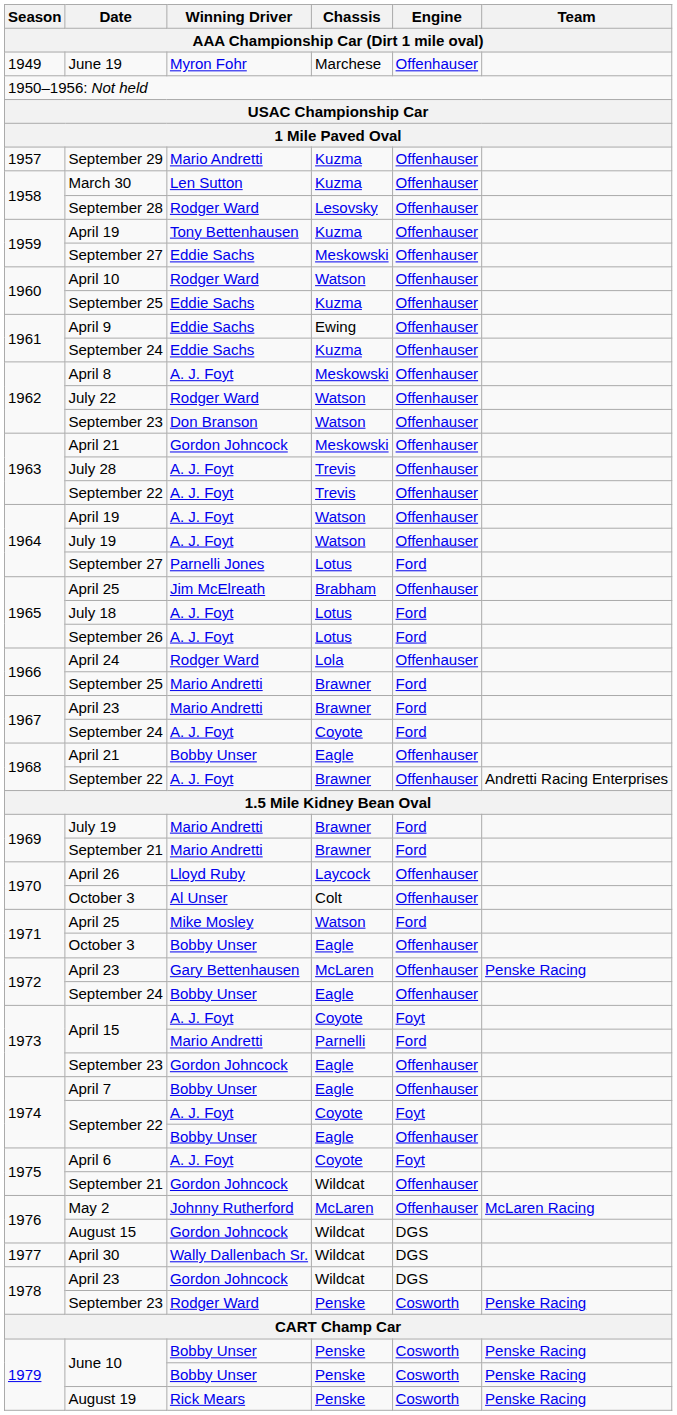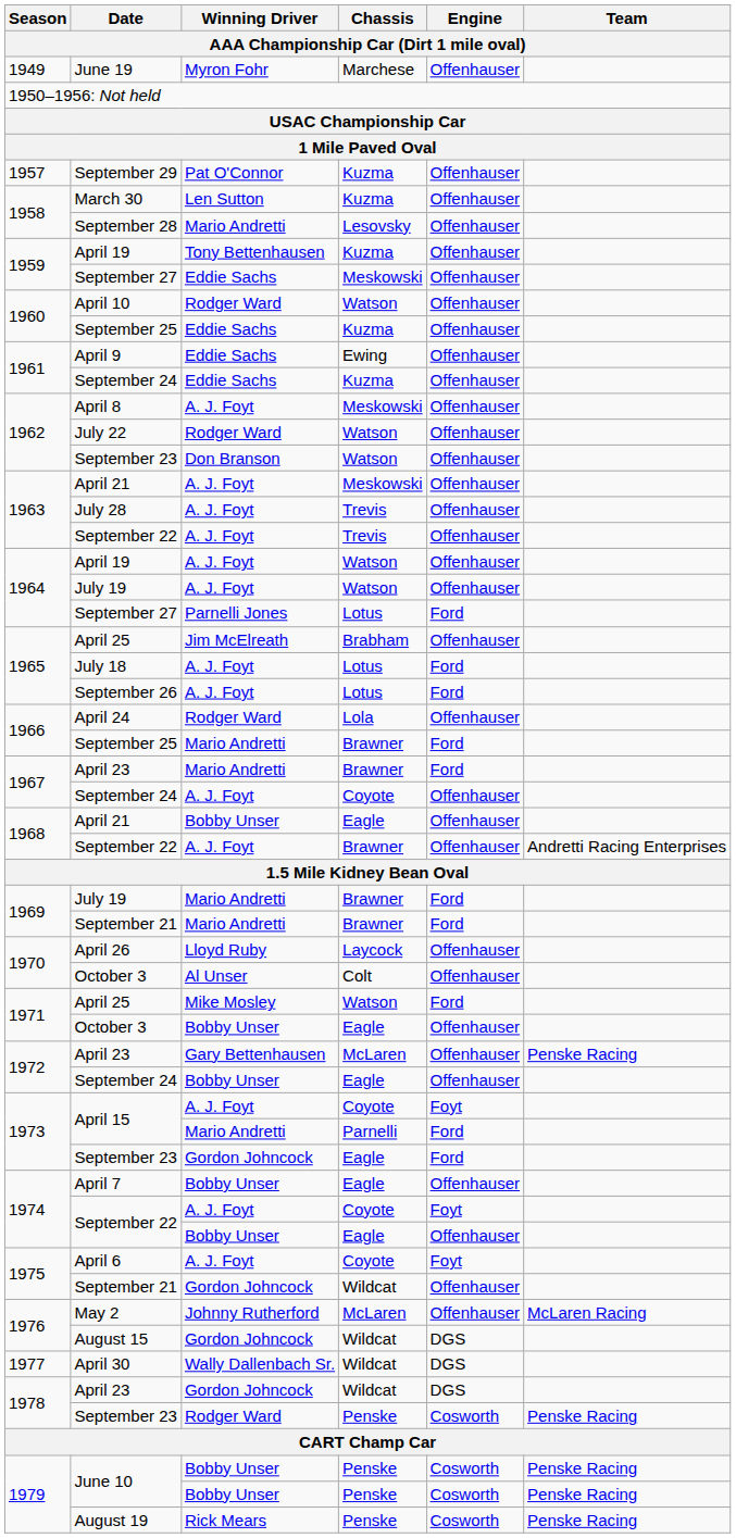September 29 | Winning Driver: Mario Andretti -> Pat O'Connor
September 28 | Winning Driver: Rodger Ward -> Mario Andretti
April 21 / Meskowski | Winning Driver: Gordon Johncock -> A. J. Foyt
September 24 / Coyote | Engine: Ford -> Offenhauser
September 23 / Eagle | Engine: Offenhauser -> Ford
